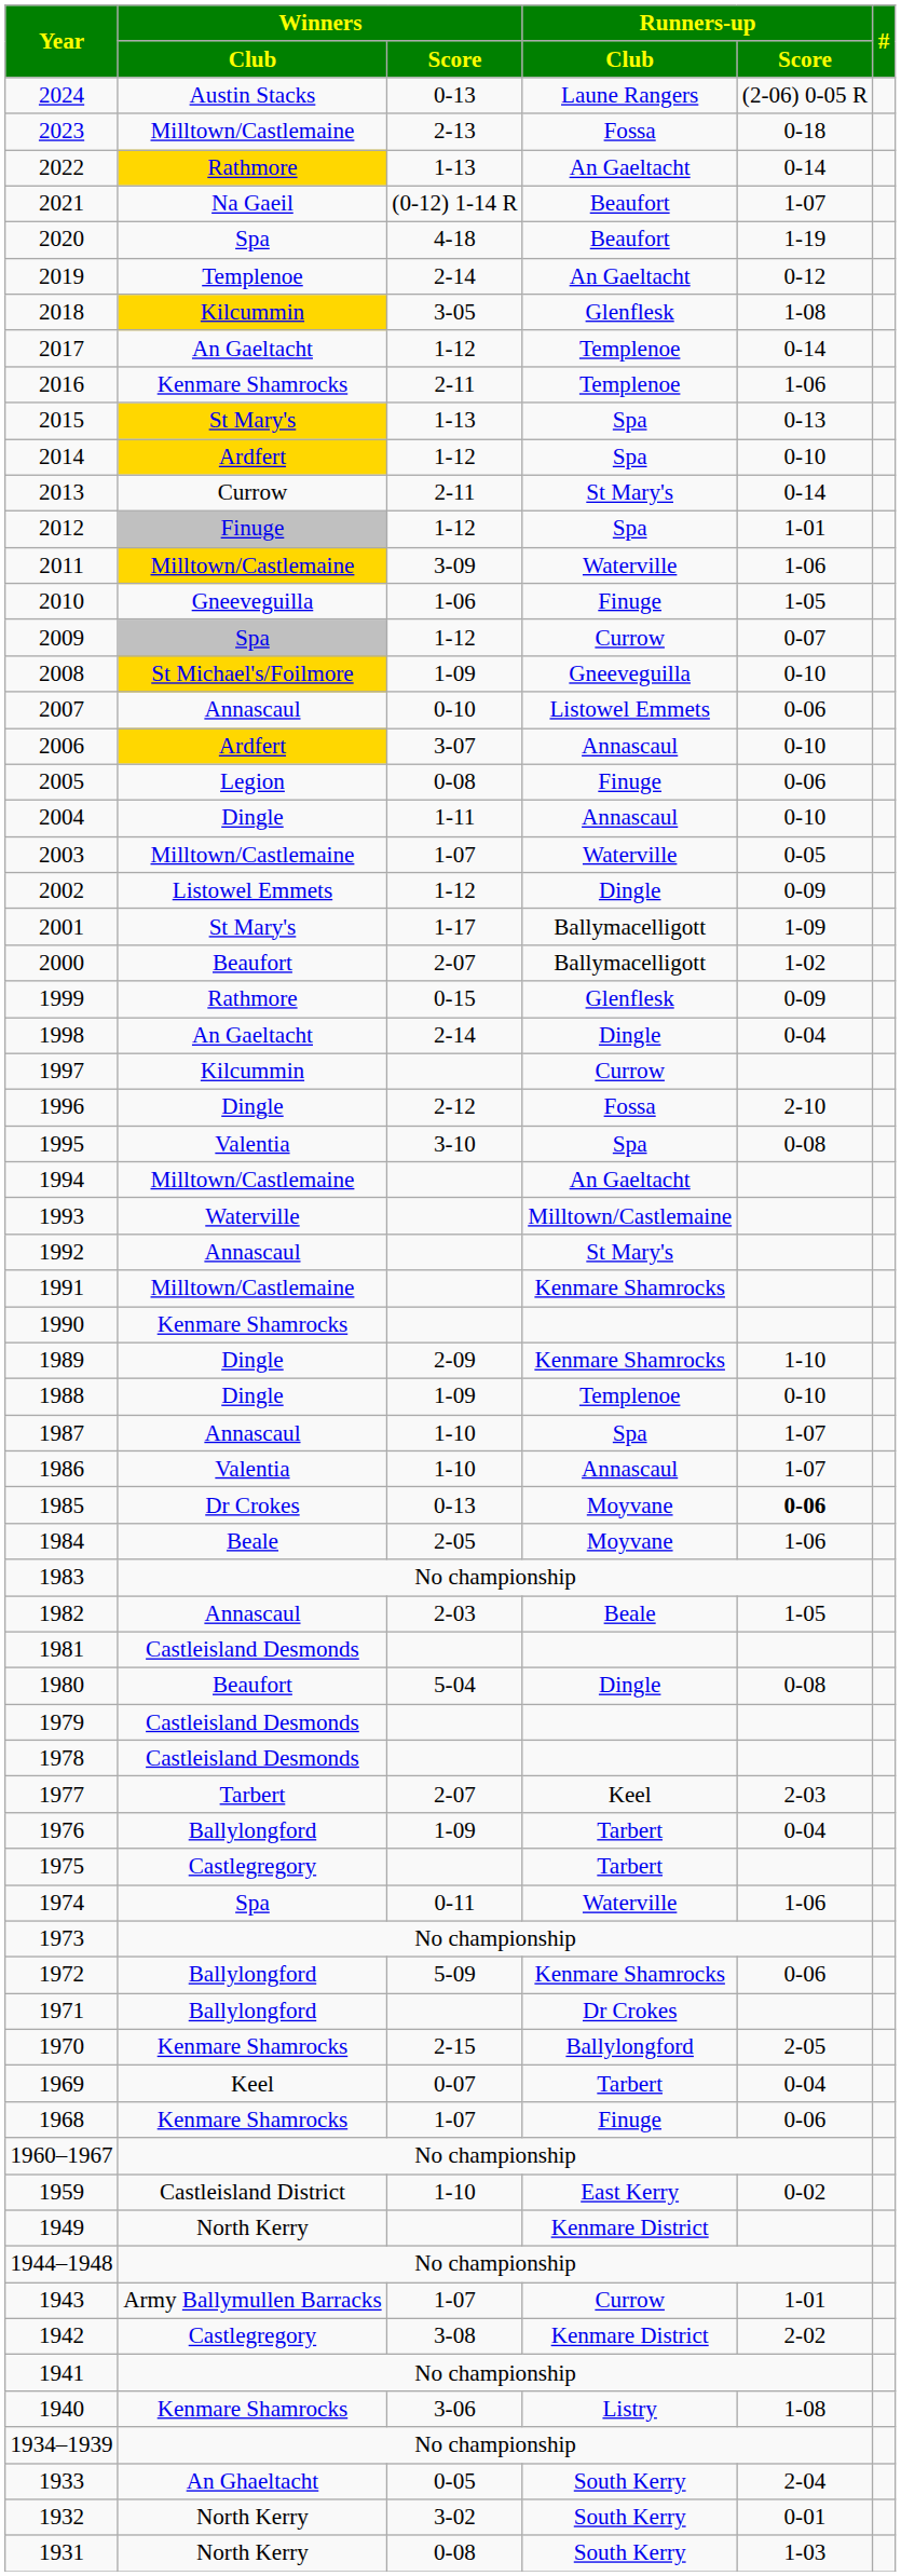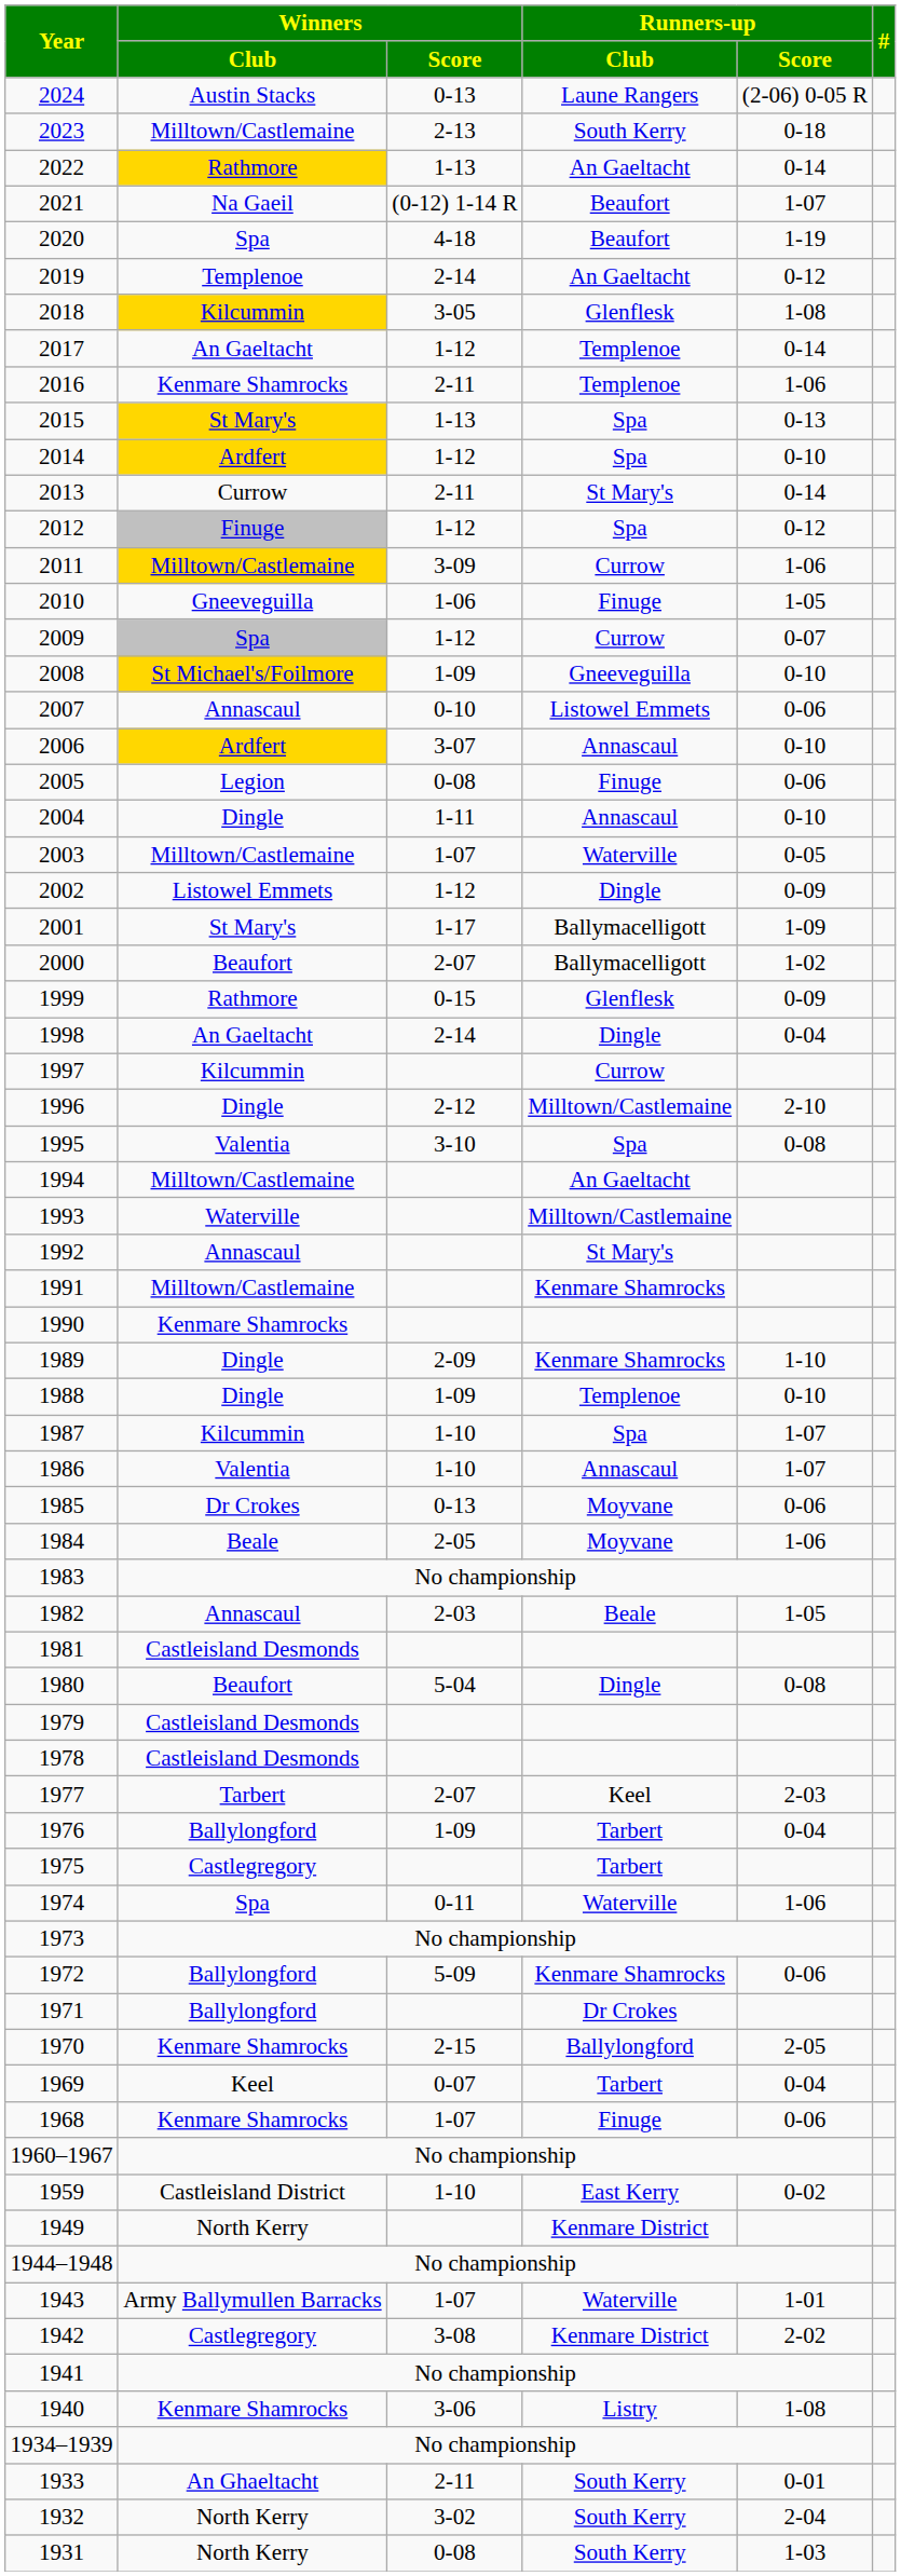2023 | Runners-up / Club: Fossa -> South Kerry
2012 | Runners-up / Score: 1-01 -> 0-12
2011 | Runners-up / Club: Waterville -> Currow
1996 | Runners-up / Club: Fossa -> Milltown/Castlemaine
1987 | Winners / Club: Annascaul -> Kilcummin
1985 | Runners-up / Score: bold -> normal
1943 | Runners-up / Club: Currow -> Waterville
1933 | Winners / Score: 0-05 -> 2-11
1933 | Runners-up / Score: 2-04 -> 0-01
1932 | Runners-up / Score: 0-01 -> 2-04
